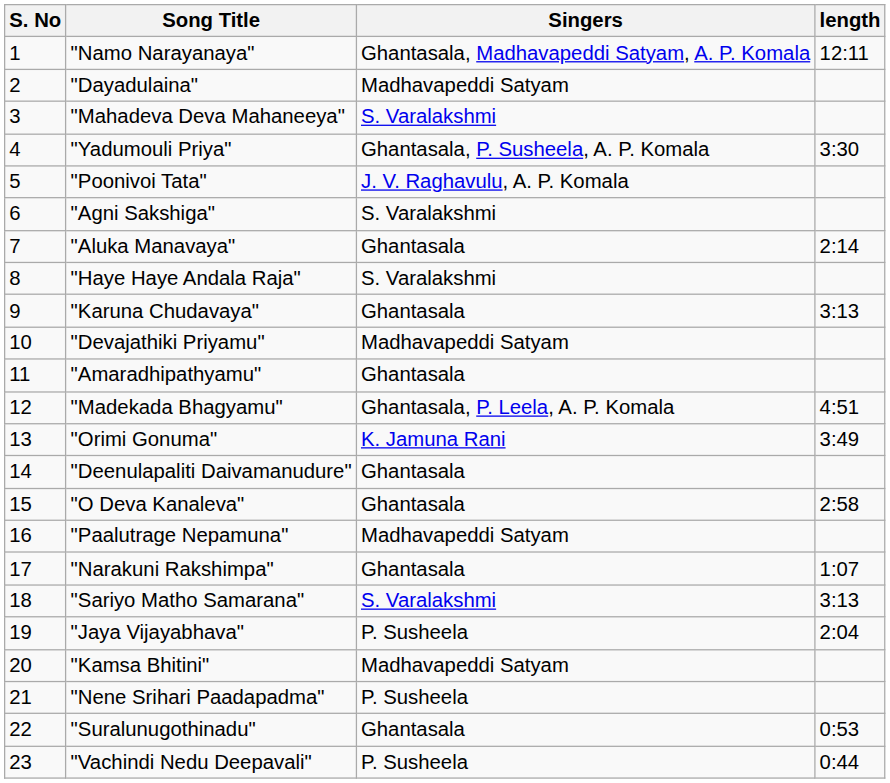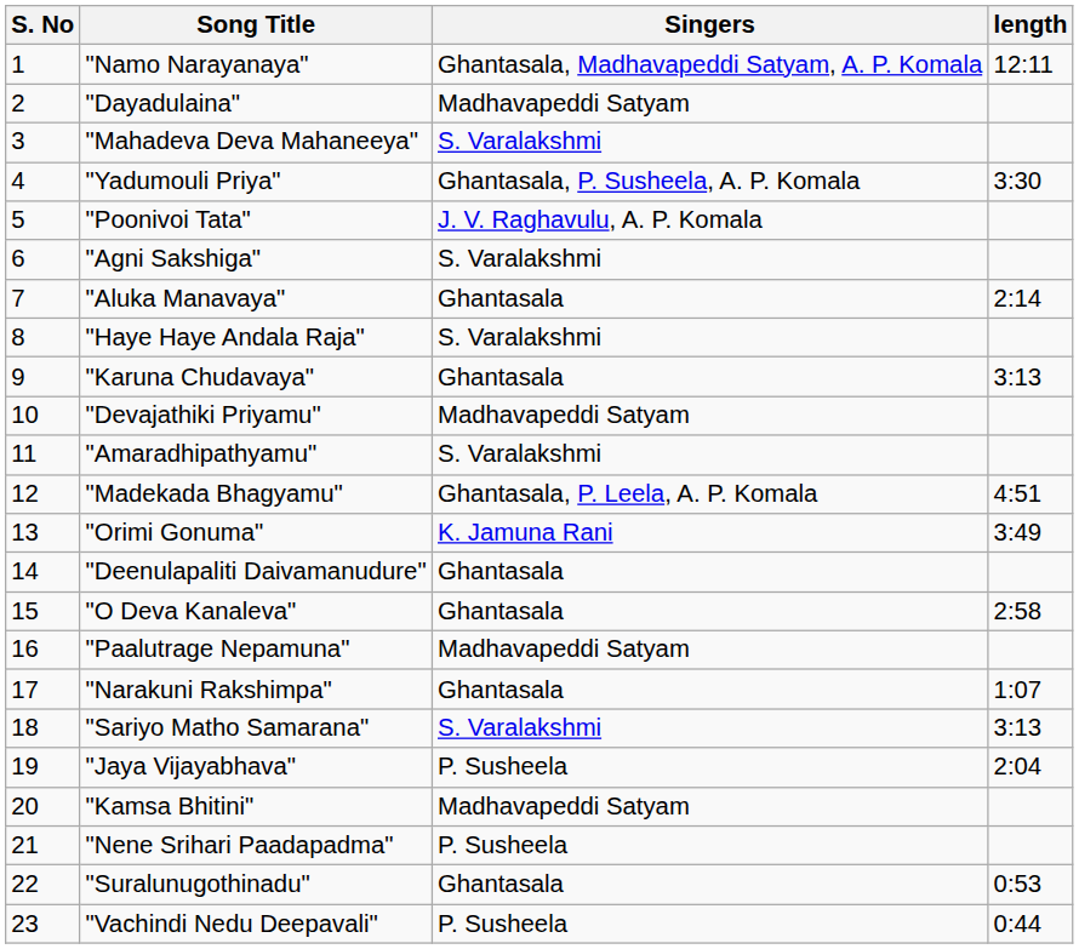"Amaradhipathyamu" | Singers: Ghantasala -> S. Varalakshmi
